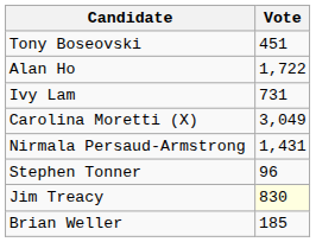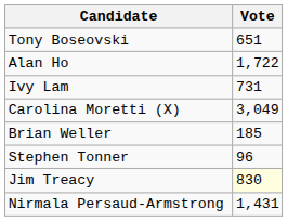Tony Boseovski | Vote: 451 -> 651
rows swapped: Nirmala Persaud-Armstrong <-> Brian Weller
